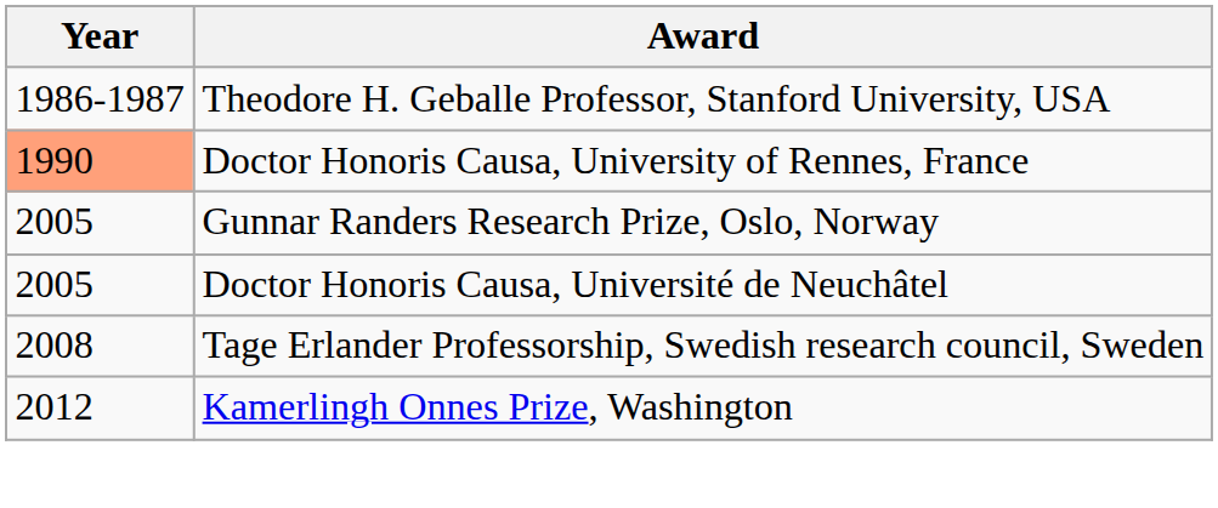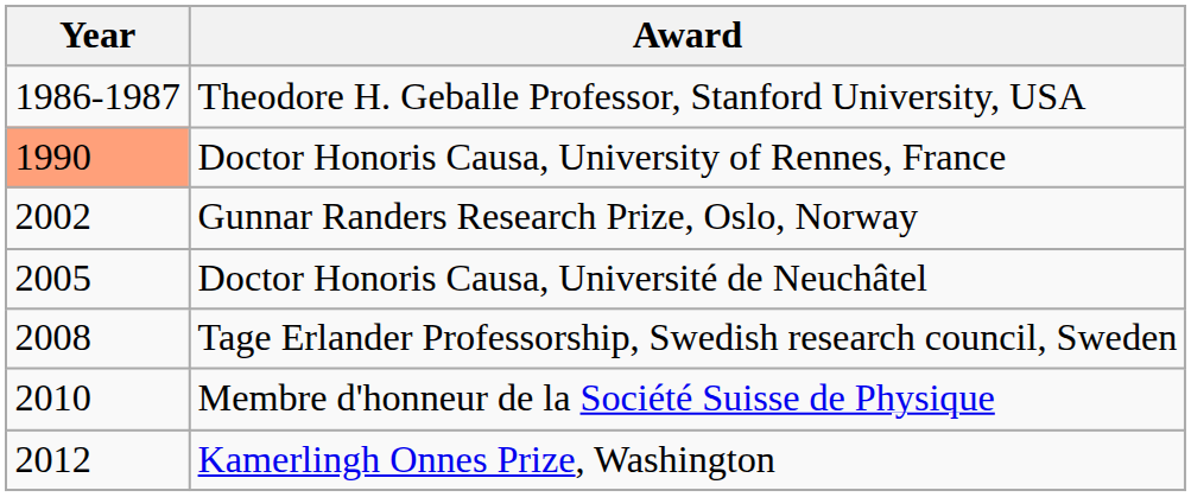Gunnar Randers Research Prize, Oslo, Norway | Year: 2005 -> 2002
+ row: 2010 | Membre d'honneur de la Société Suisse de Physique
